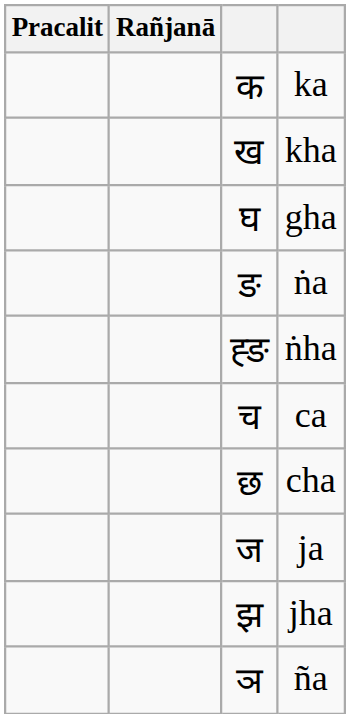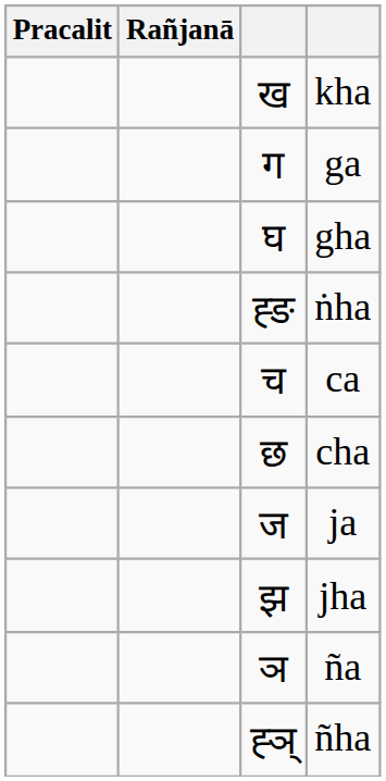- row: क | ka
+ row: ग | ga
- row: ङ | ṅa
+ row: ह्ञ् | ñha
